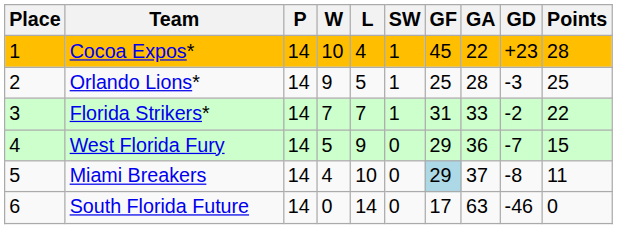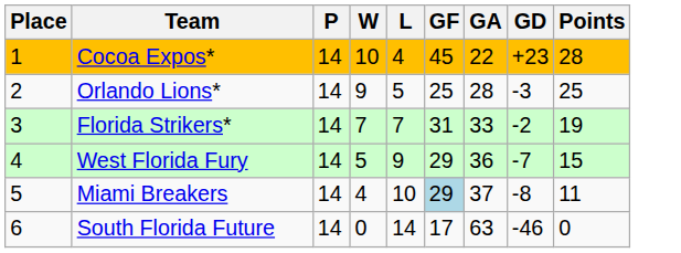- column: SW | 1 | 1 | 1 | 0 | 0 | 0
Florida Strikers* | Points: 22 -> 19
